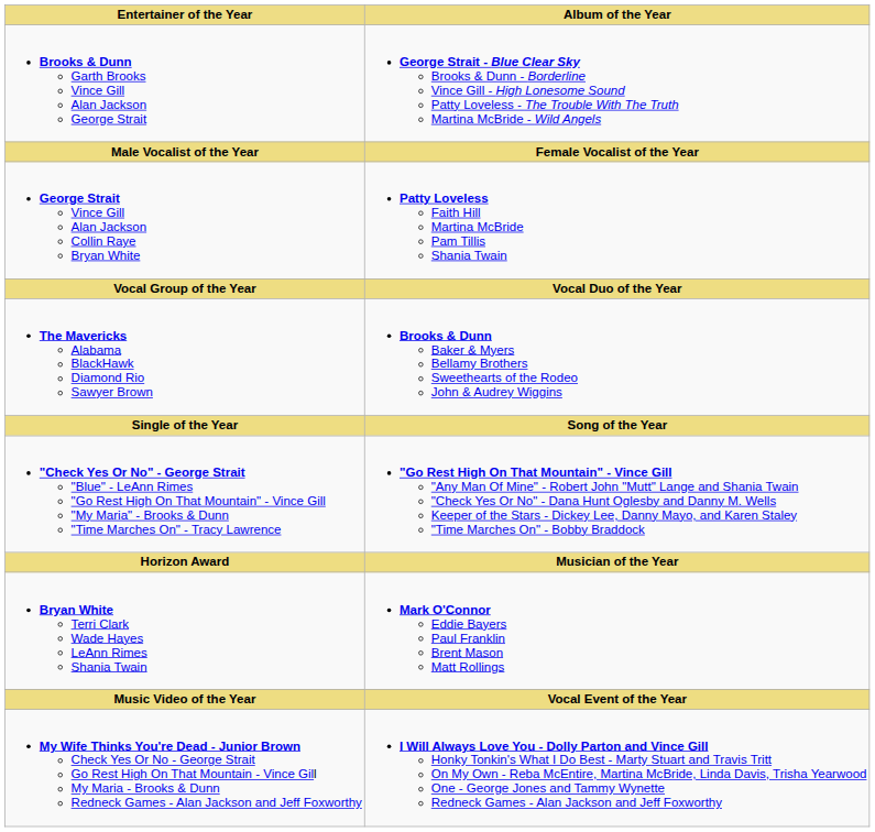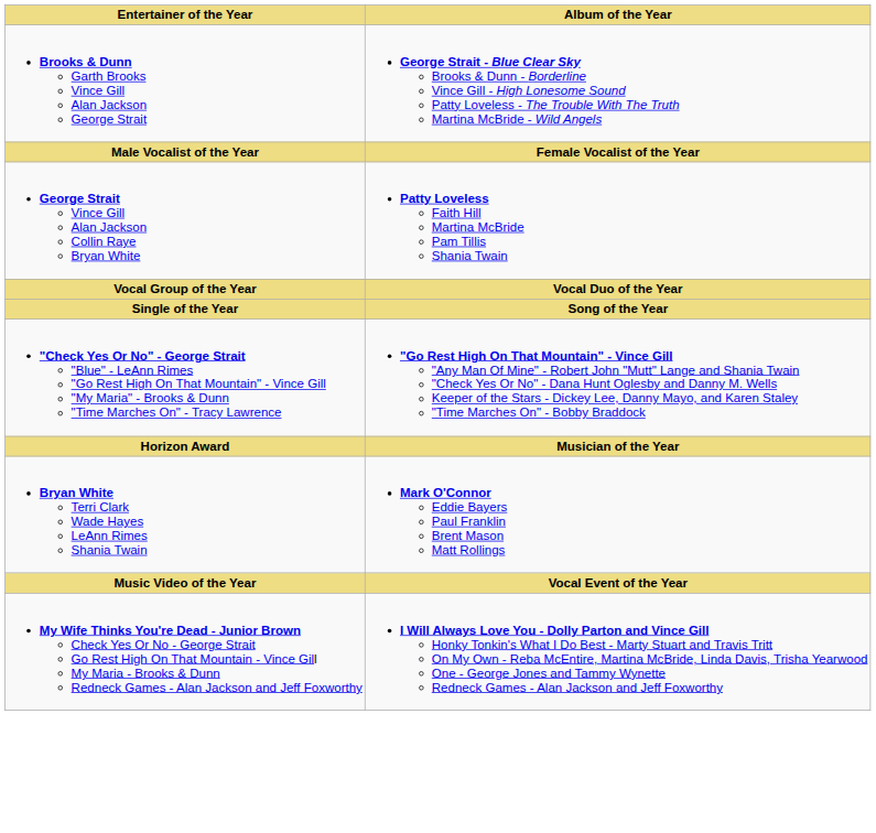- row: The Mavericks Alabama BlackHawk Diamond Rio Sawyer Brown | Brooks & Dunn Baker & Myers Bellamy Brothers Sweethearts of the Rodeo John & Audrey Wiggins
